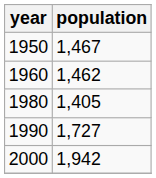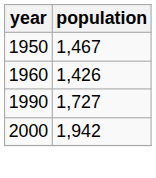1960 | population: 1,462 -> 1,426
- row: 1980 | 1,405
